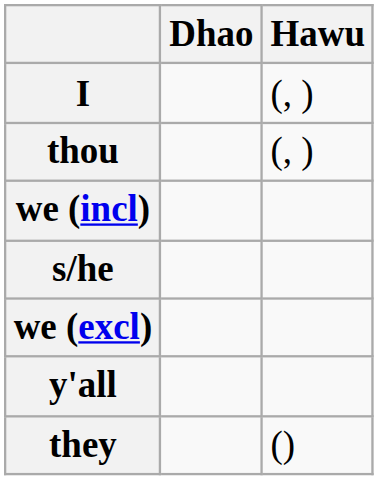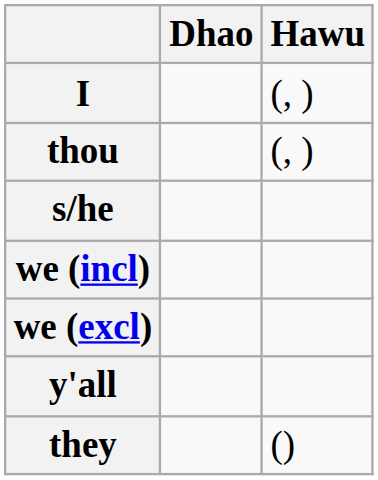rows swapped: s/he <-> we (incl)
